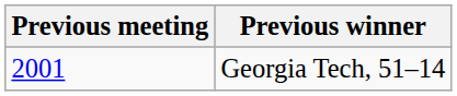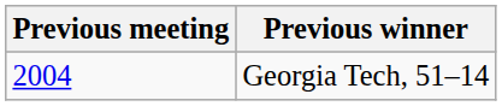Georgia Tech, 51–14 | Previous meeting: 2001 -> 2004
